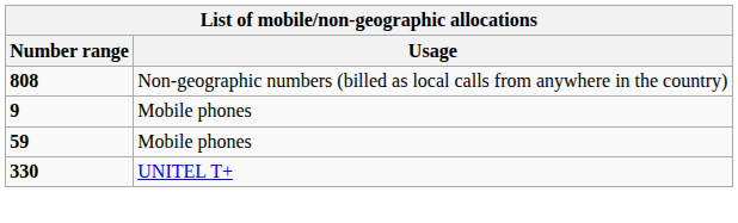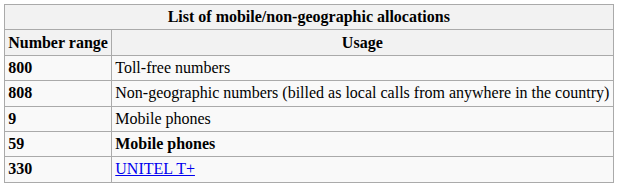+ row: 800 | Toll-free numbers
59 | Usage: normal -> bold
